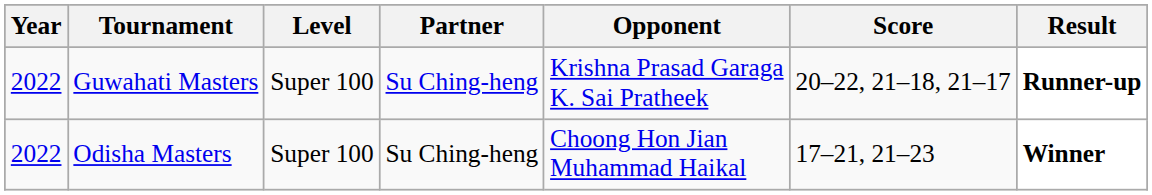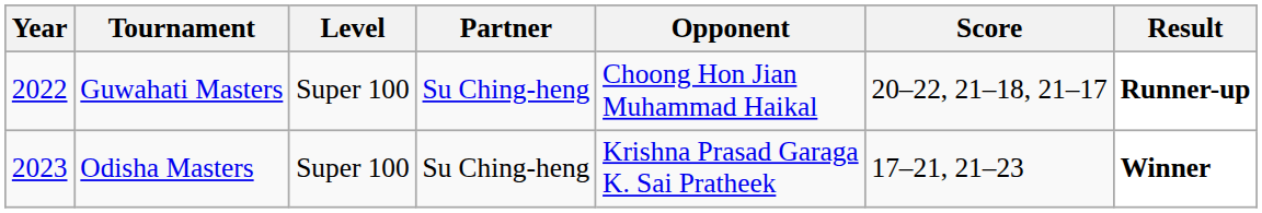Guwahati Masters | Opponent: Krishna Prasad Garaga K. Sai Pratheek -> Choong Hon Jian Muhammad Haikal
Odisha Masters | Year: 2022 -> 2023
Odisha Masters | Opponent: Choong Hon Jian Muhammad Haikal -> Krishna Prasad Garaga K. Sai Pratheek
